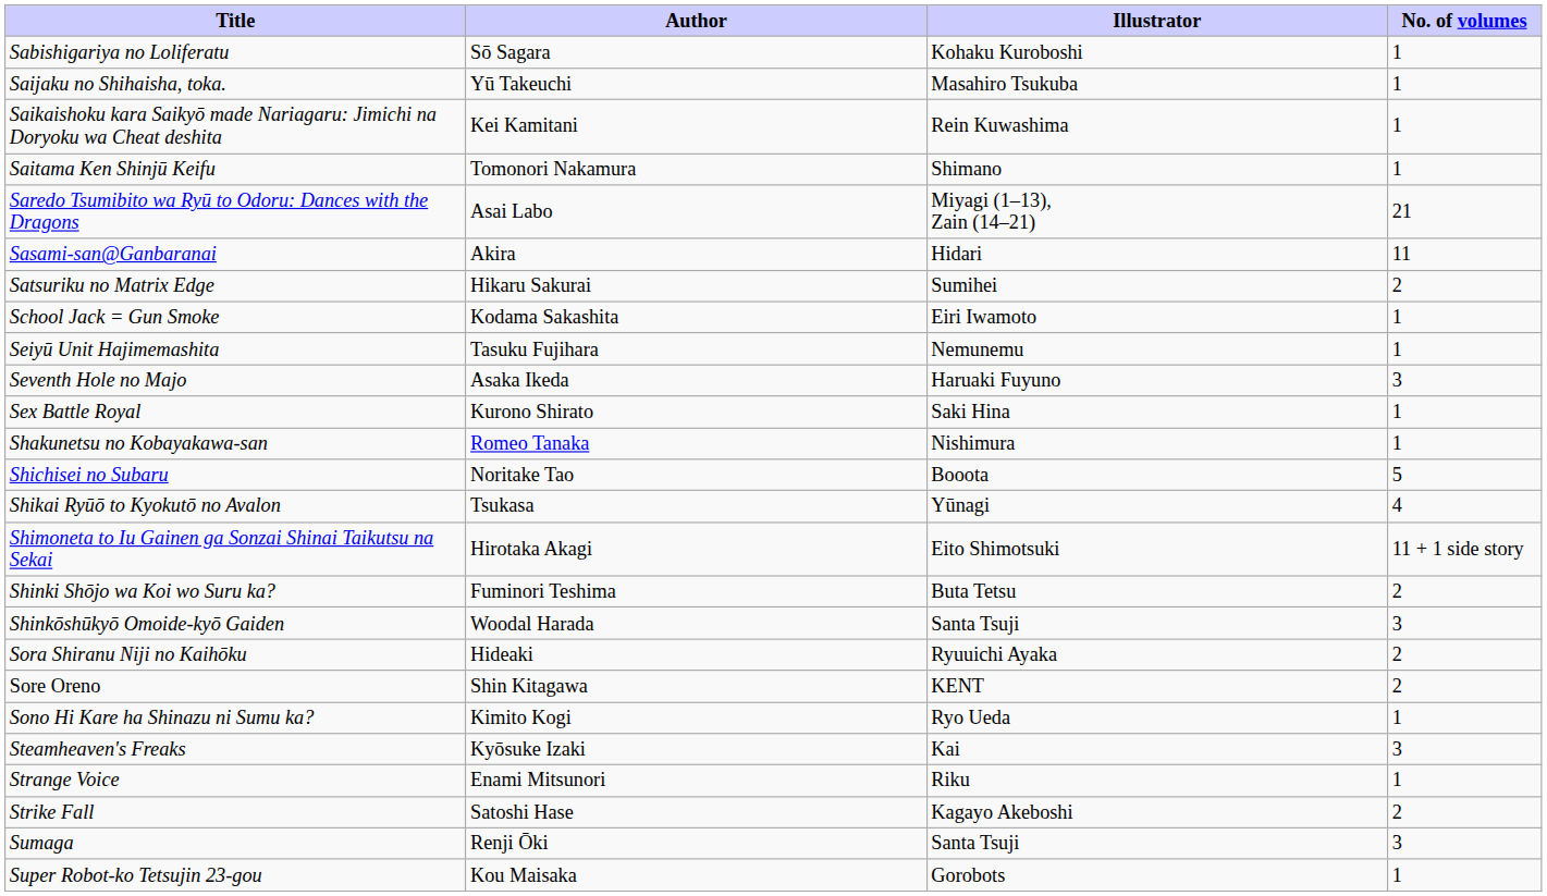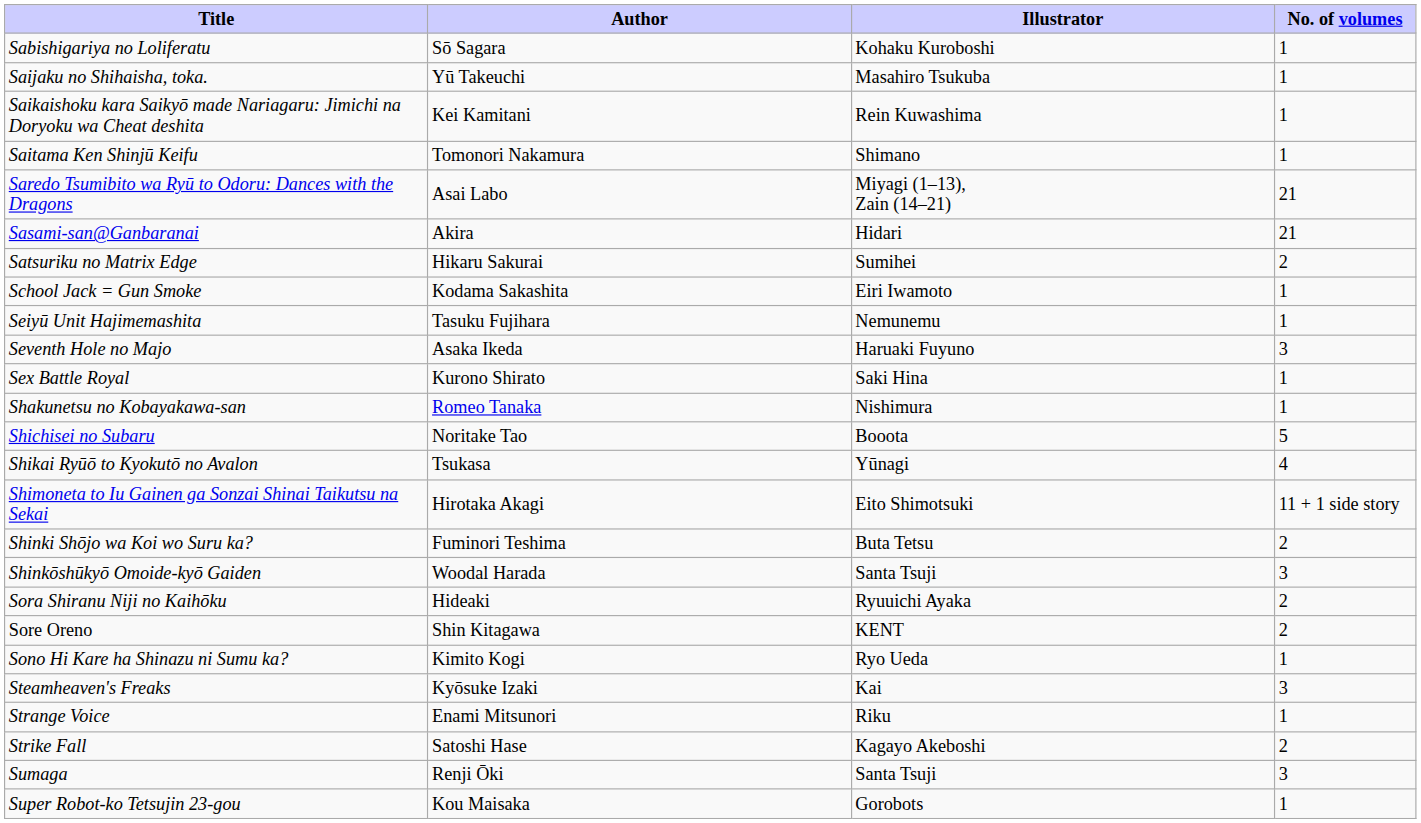Sasami-san@Ganbaranai | No. of volumes: 11 -> 21
